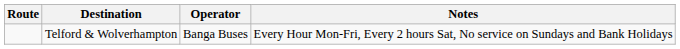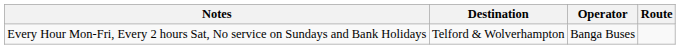columns swapped: Route <-> Notes
